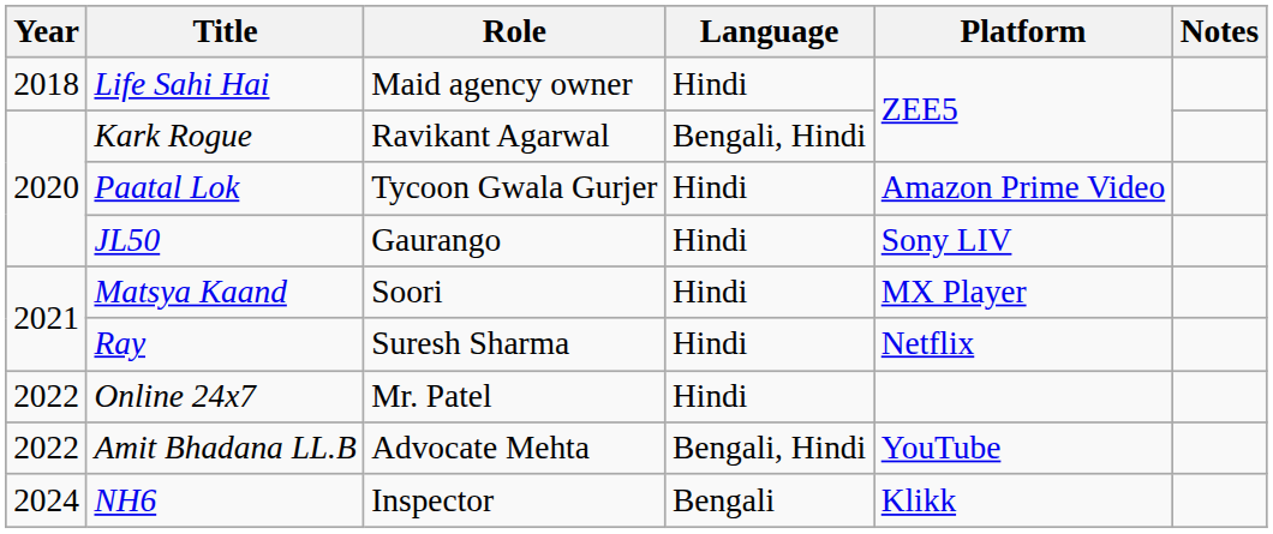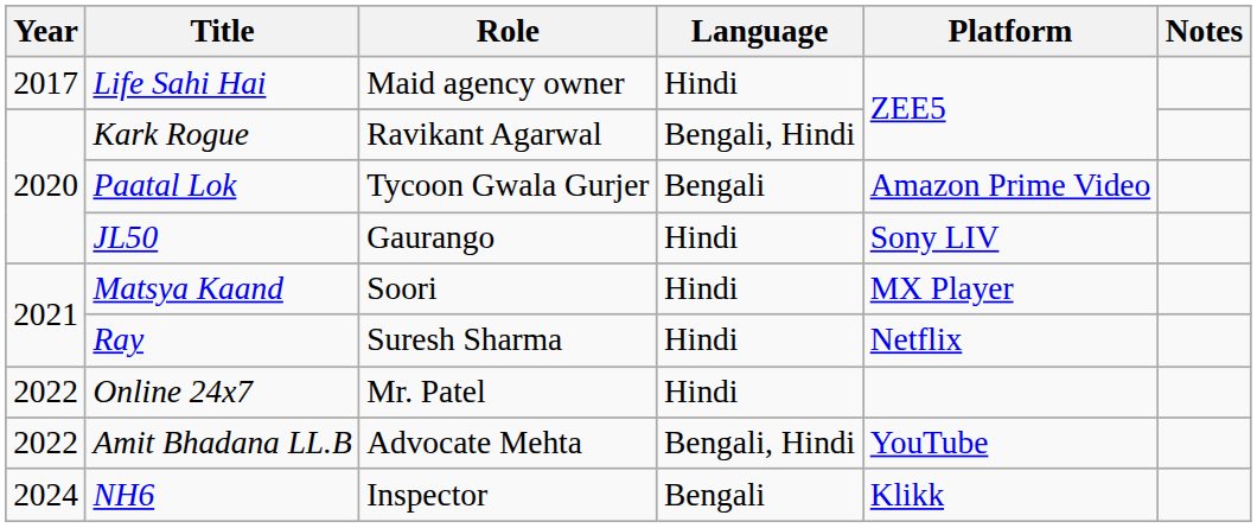Life Sahi Hai | Year: 2018 -> 2017
Paatal Lok | Language: Hindi -> Bengali
